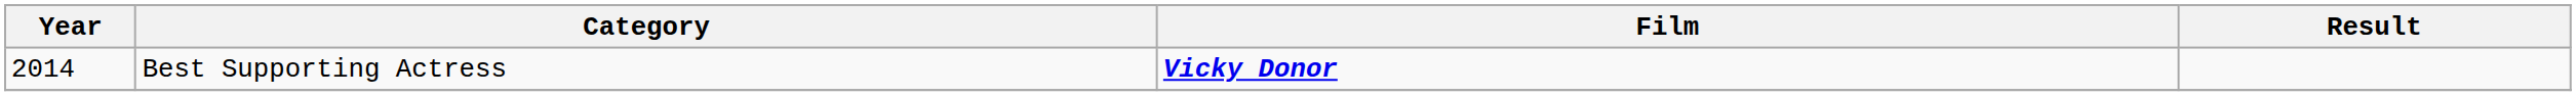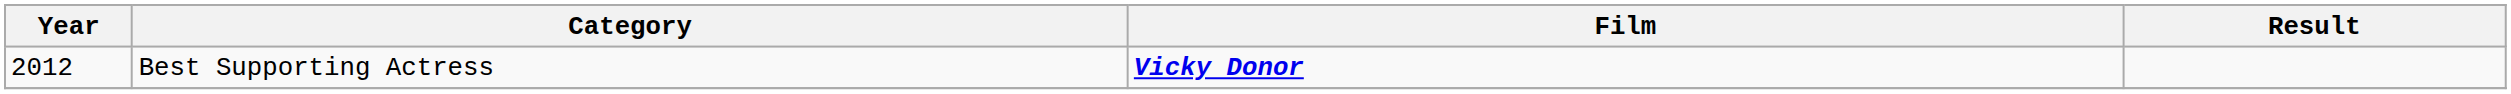Best Supporting Actress | Year: 2014 -> 2012
